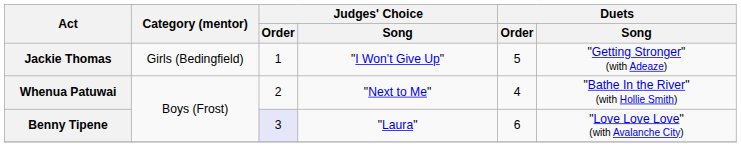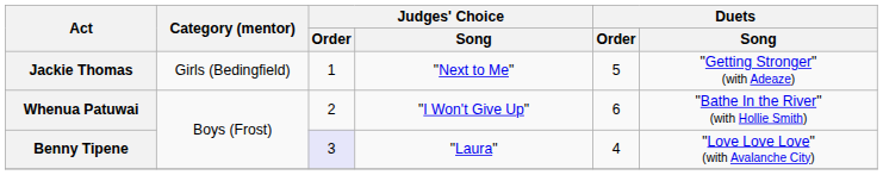Jackie Thomas | Judges' Choice / Song: "I Won't Give Up" -> "Next to Me"
Whenua Patuwai | Judges' Choice / Song: "Next to Me" -> "I Won't Give Up"
Whenua Patuwai | Duets / Order: 4 -> 6
Benny Tipene | Duets / Order: 6 -> 4
